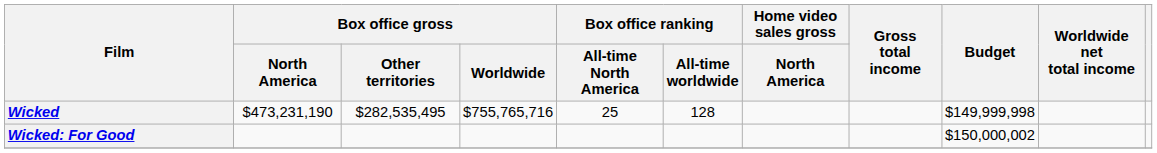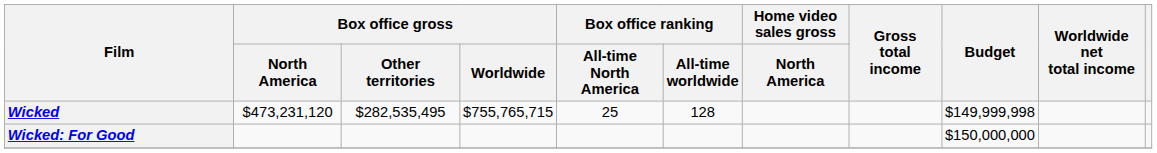Wicked | Box office gross / North America: $473,231,190 -> $473,231,120
Wicked | Box office gross / Worldwide: $755,765,716 -> $755,765,715
Wicked: For Good | Budget: $150,000,002 -> $150,000,000
